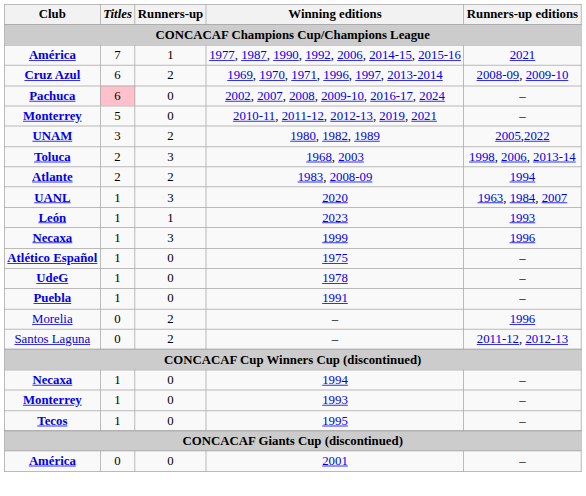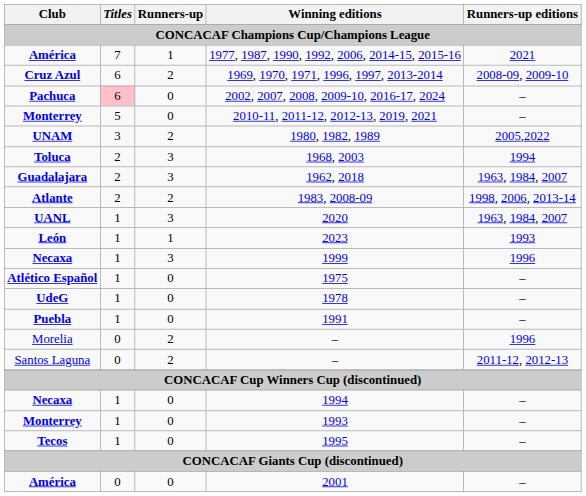1968, 2003 | Runners-up editions: 1998, 2006, 2013-14 -> 1994
+ row: Guadalajara | 2 | 3 | 1962, 2018 | 1963, 1984, 2007
1983, 2008-09 | Runners-up editions: 1994 -> 1998, 2006, 2013-14
